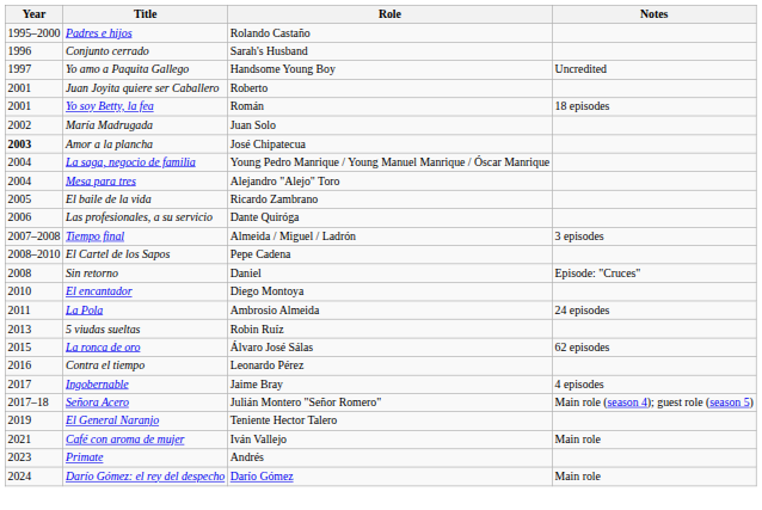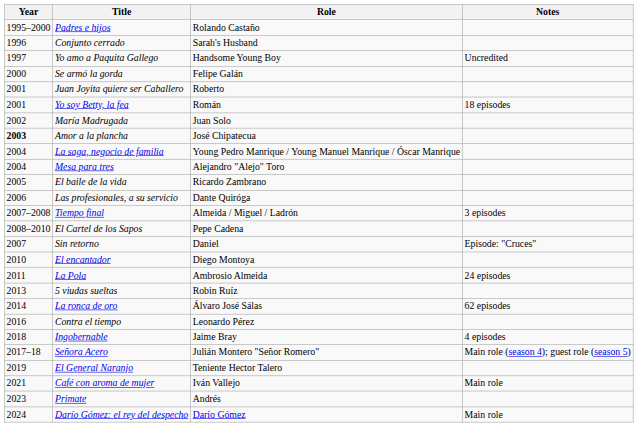+ row: 2000 | Se armó la gorda | Felipe Galán
Sin retorno | Year: 2008 -> 2007
La ronca de oro | Year: 2015 -> 2014
Ingobernable | Year: 2017 -> 2018
